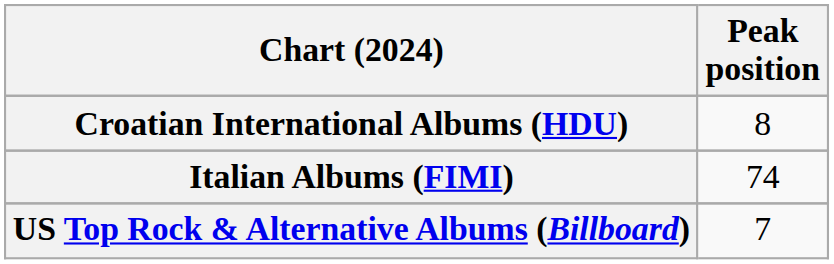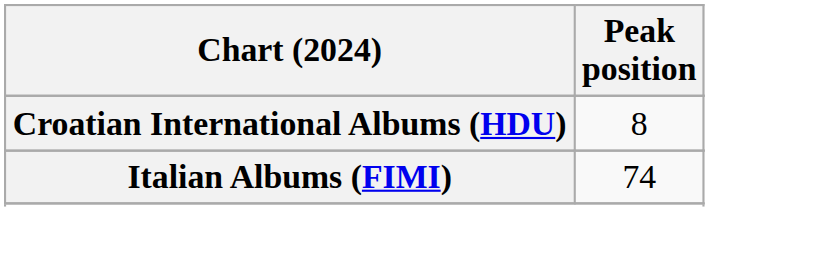- row: US Top Rock & Alternative Albums (Billboard) | 7
